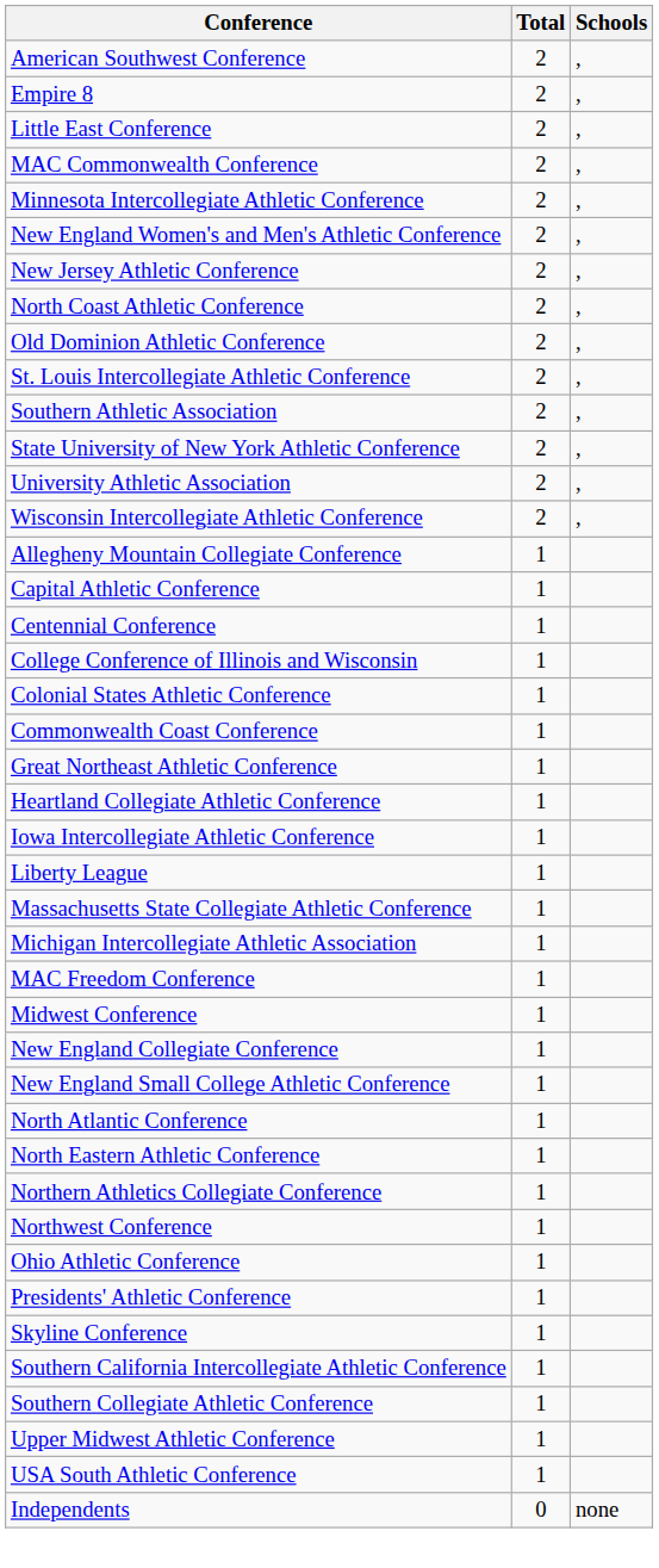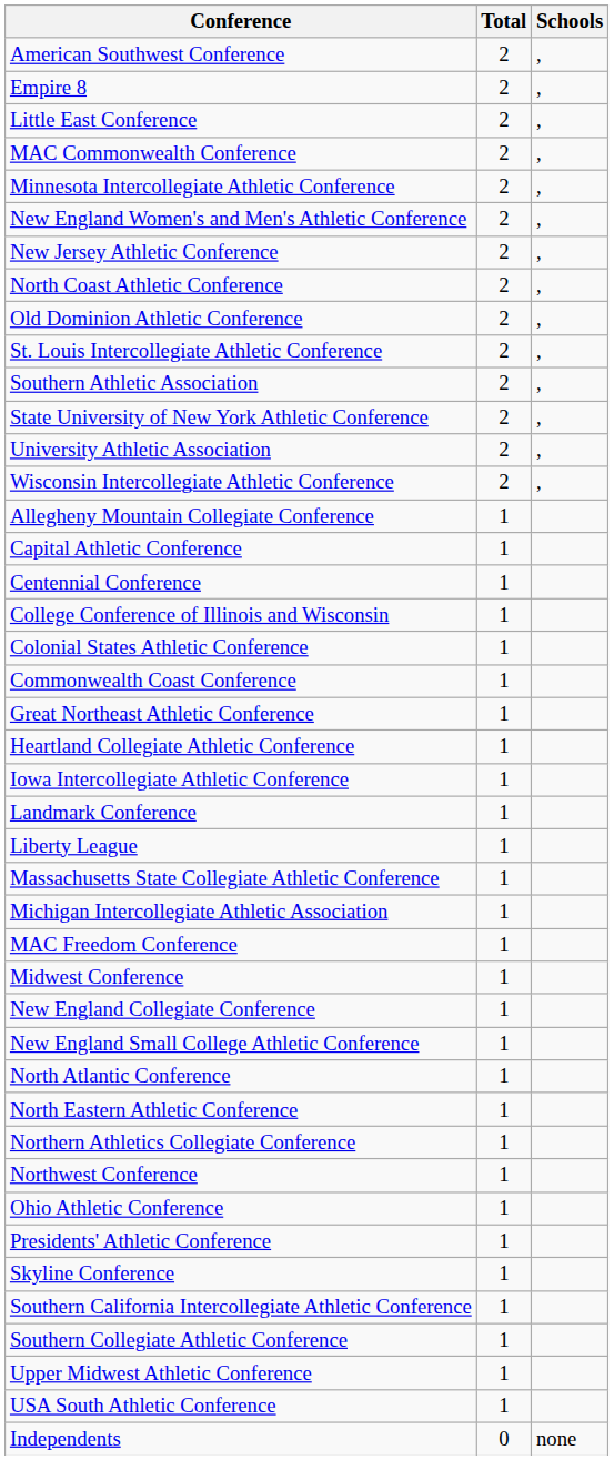+ row: Landmark Conference | 1
